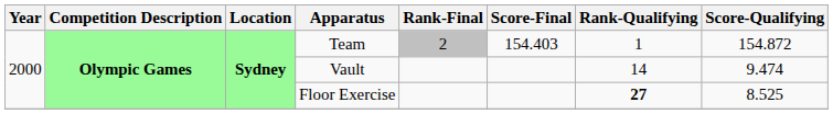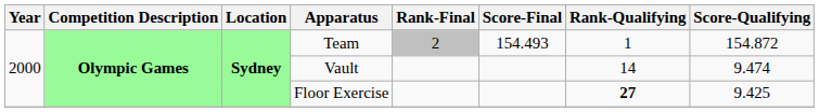Team | Score-Final: 154.403 -> 154.493
Floor Exercise | Score-Qualifying: 8.525 -> 9.425
